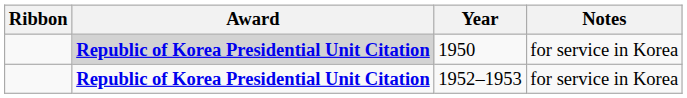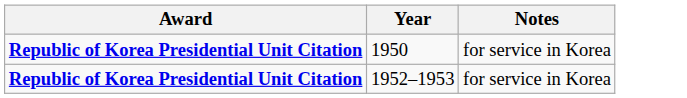- column: Ribbon
1950 | Award: lightgrey background -> no background
